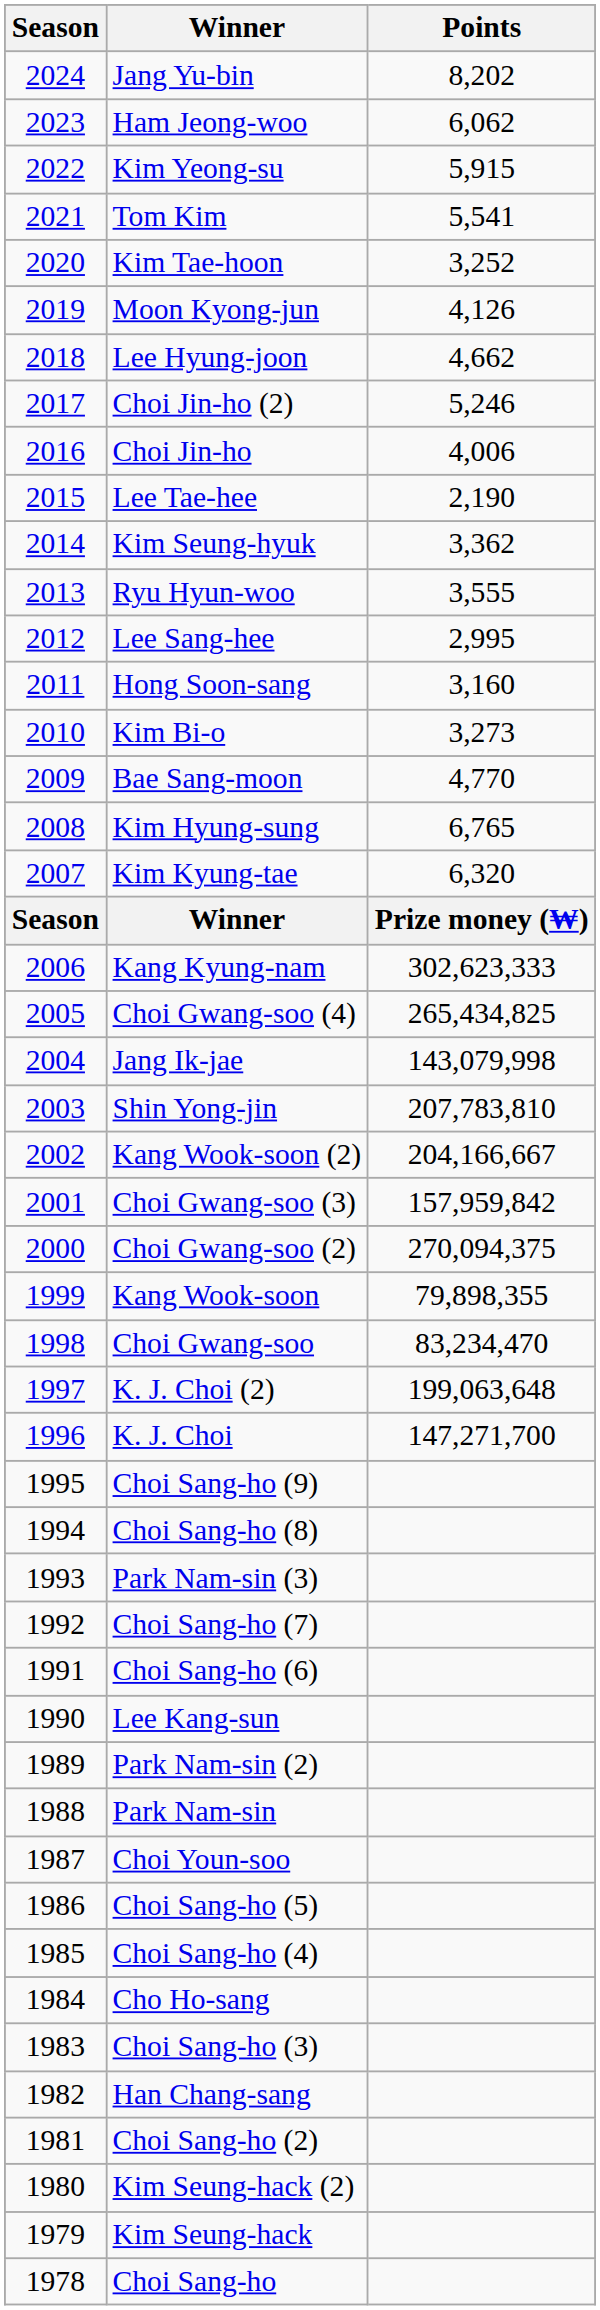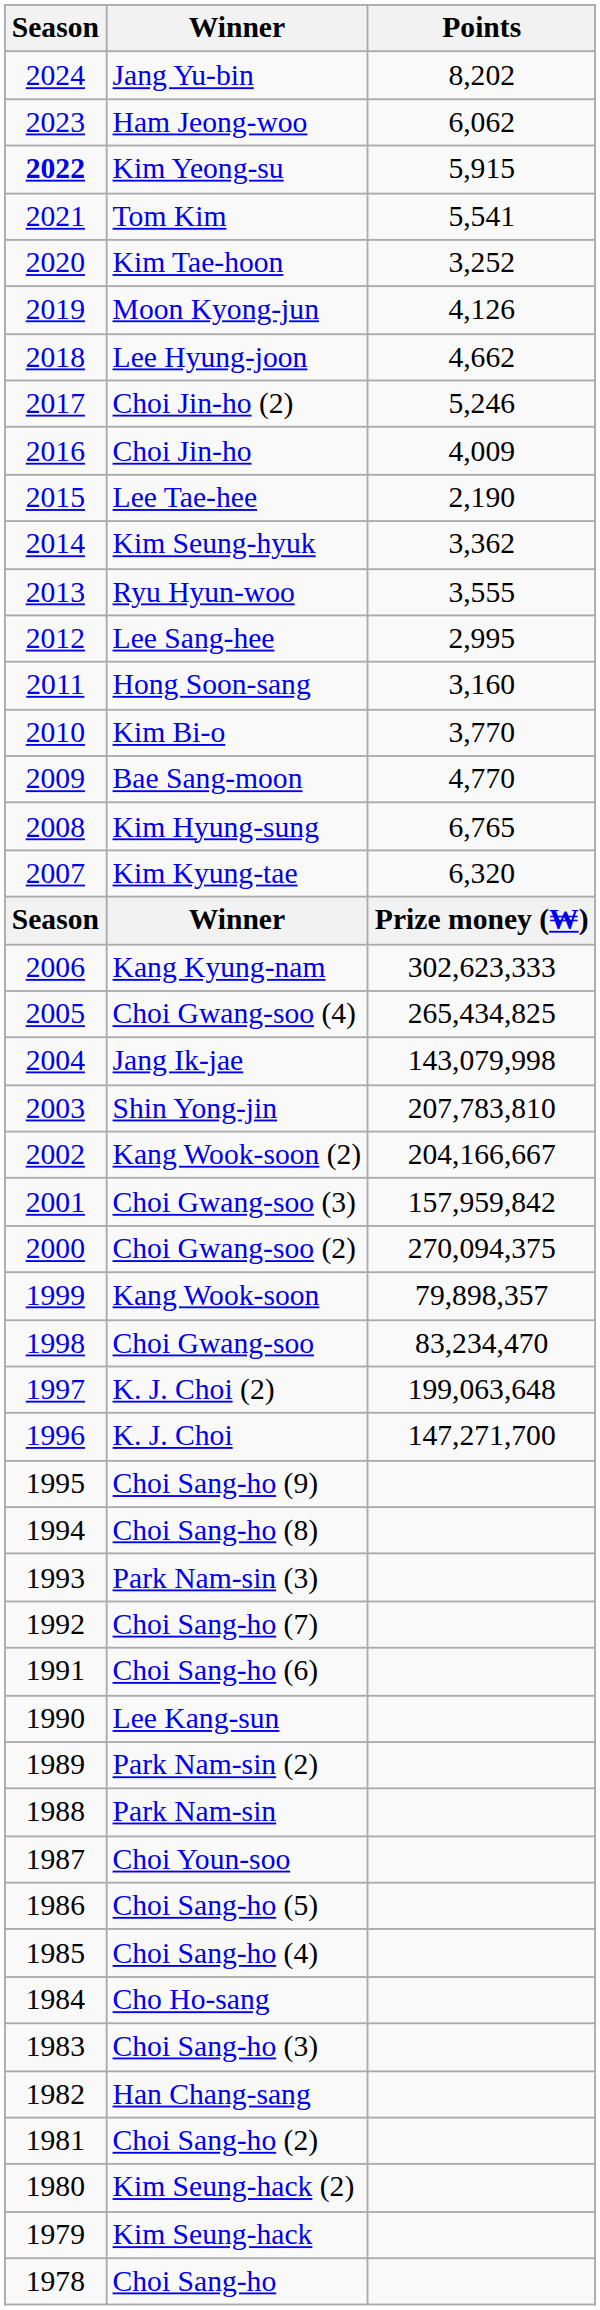Kim Yeong-su | Season: normal -> bold
Choi Jin-ho | Points: 4,006 -> 4,009
Kim Bi-o | Points: 3,273 -> 3,770
Kang Wook-soon | Points: 79,898,355 -> 79,898,357
